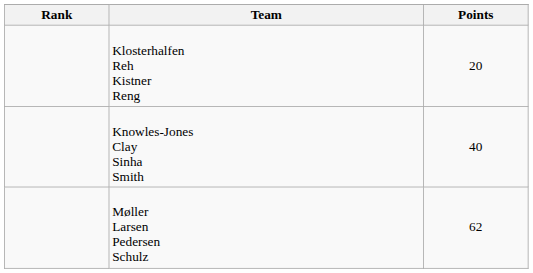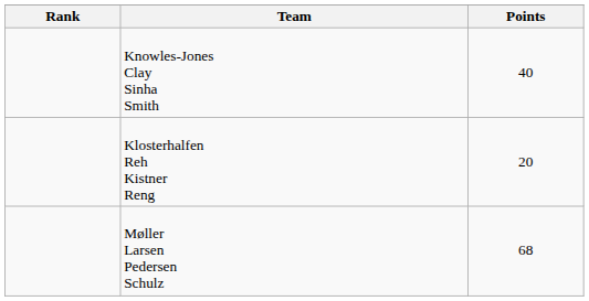rows swapped: Klosterhalfen Reh Kistner Reng <-> Knowles-Jones Clay Sinha Smith
Møller Larsen Pedersen Schulz | Points: 62 -> 68
